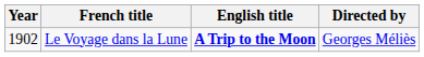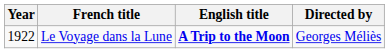Le Voyage dans la Lune | Year: 1902 -> 1922
